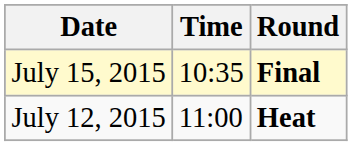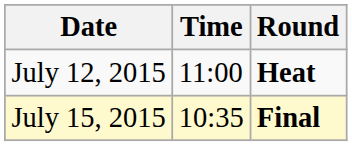rows swapped: July 12, 2015 <-> July 15, 2015
